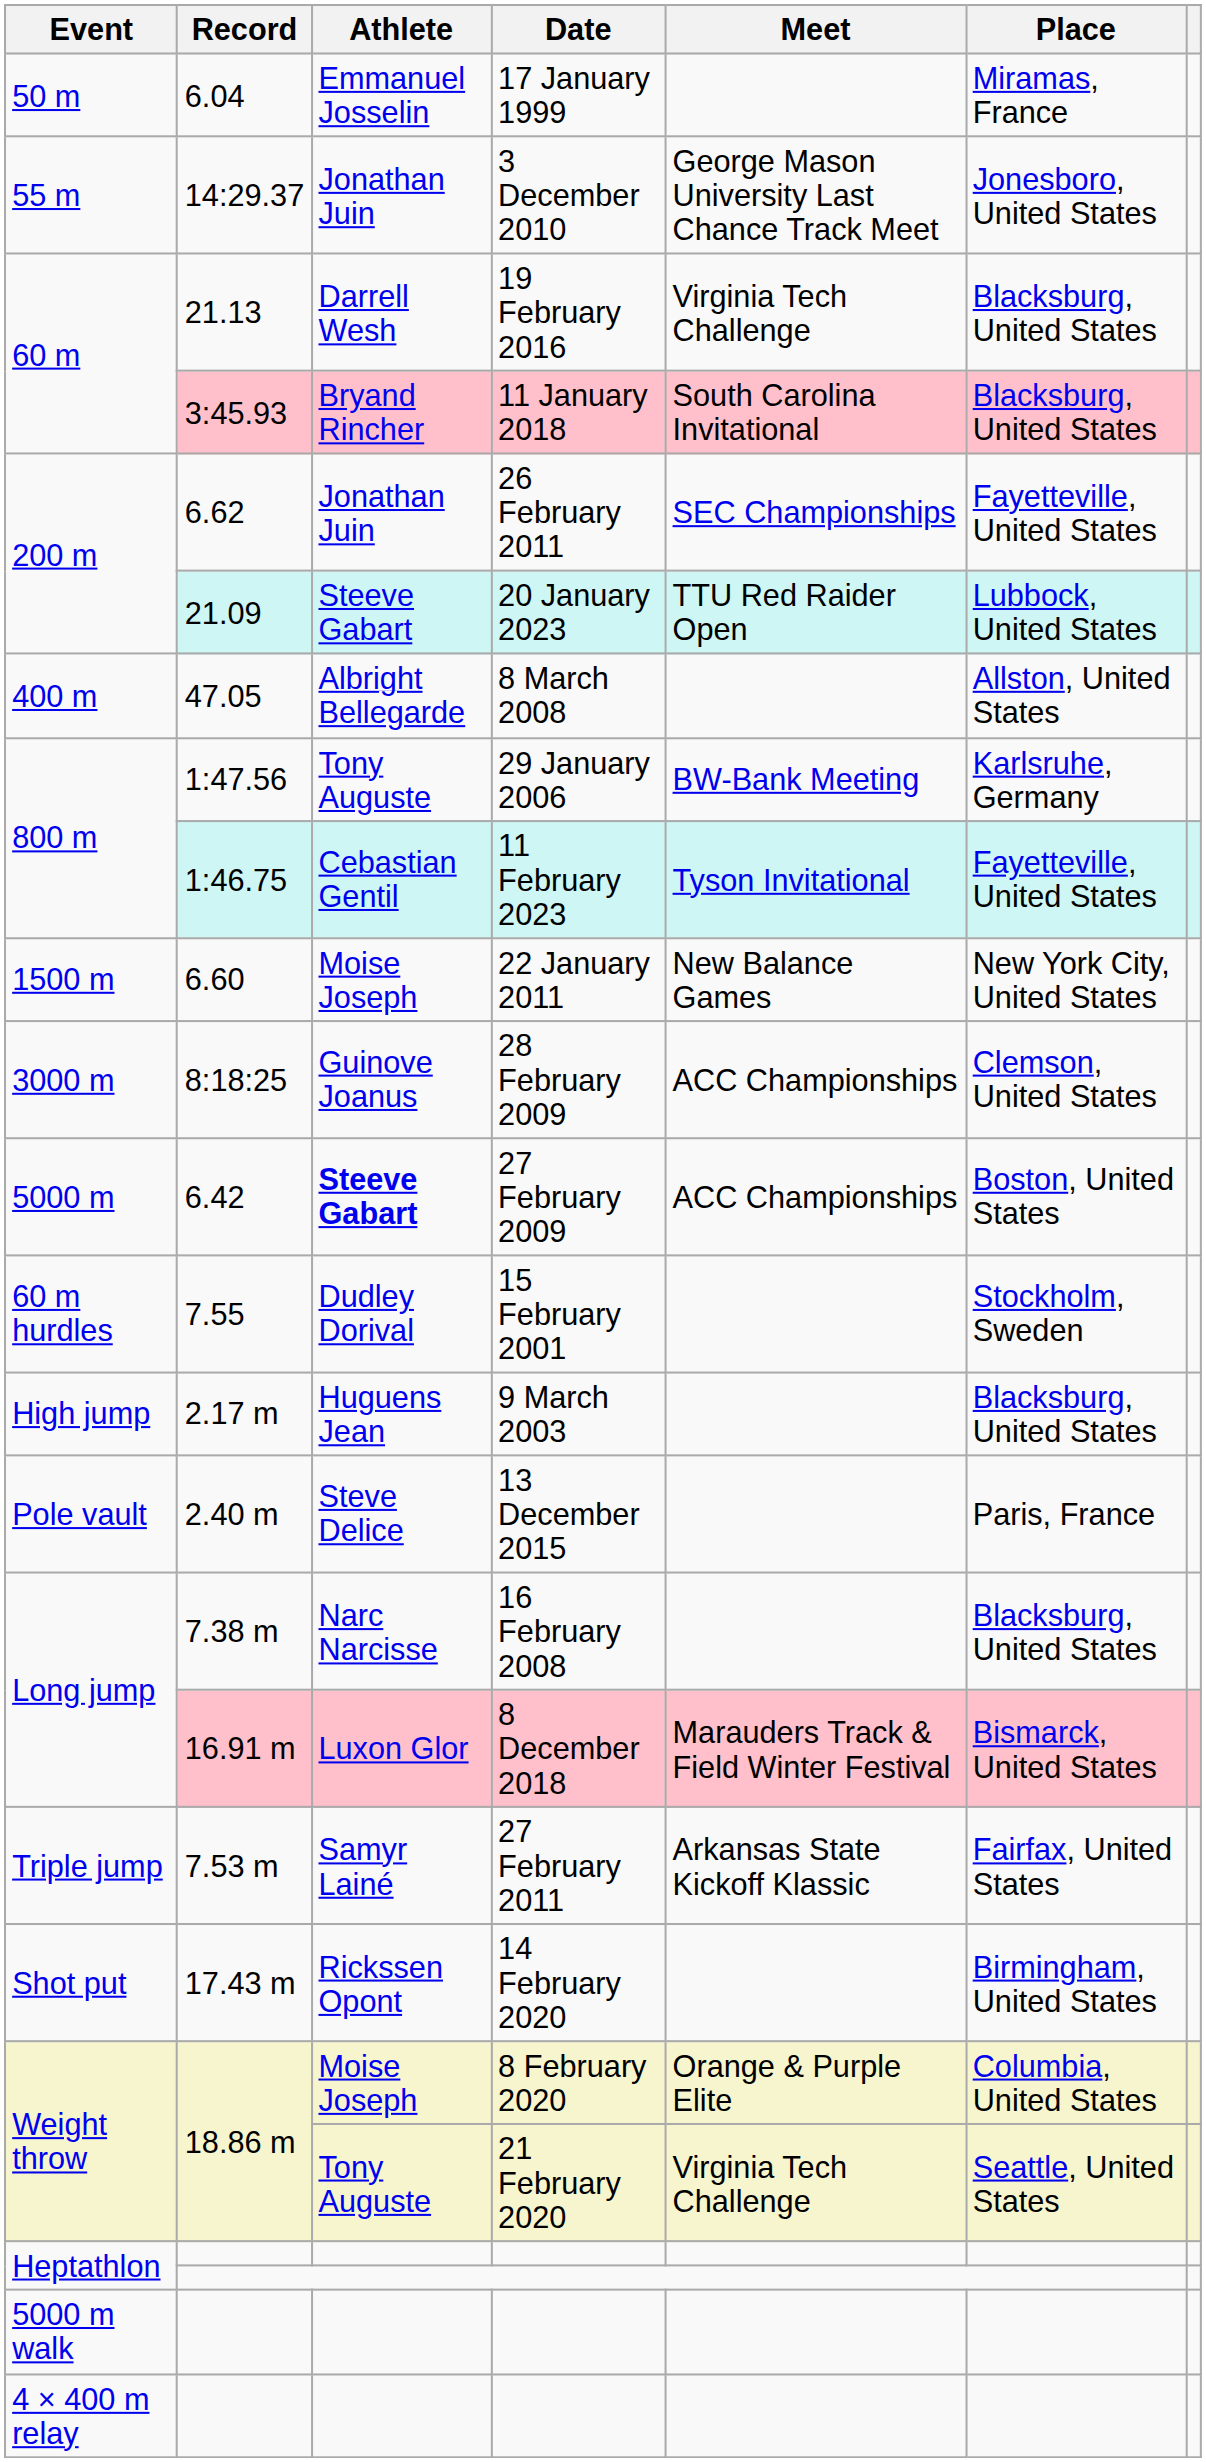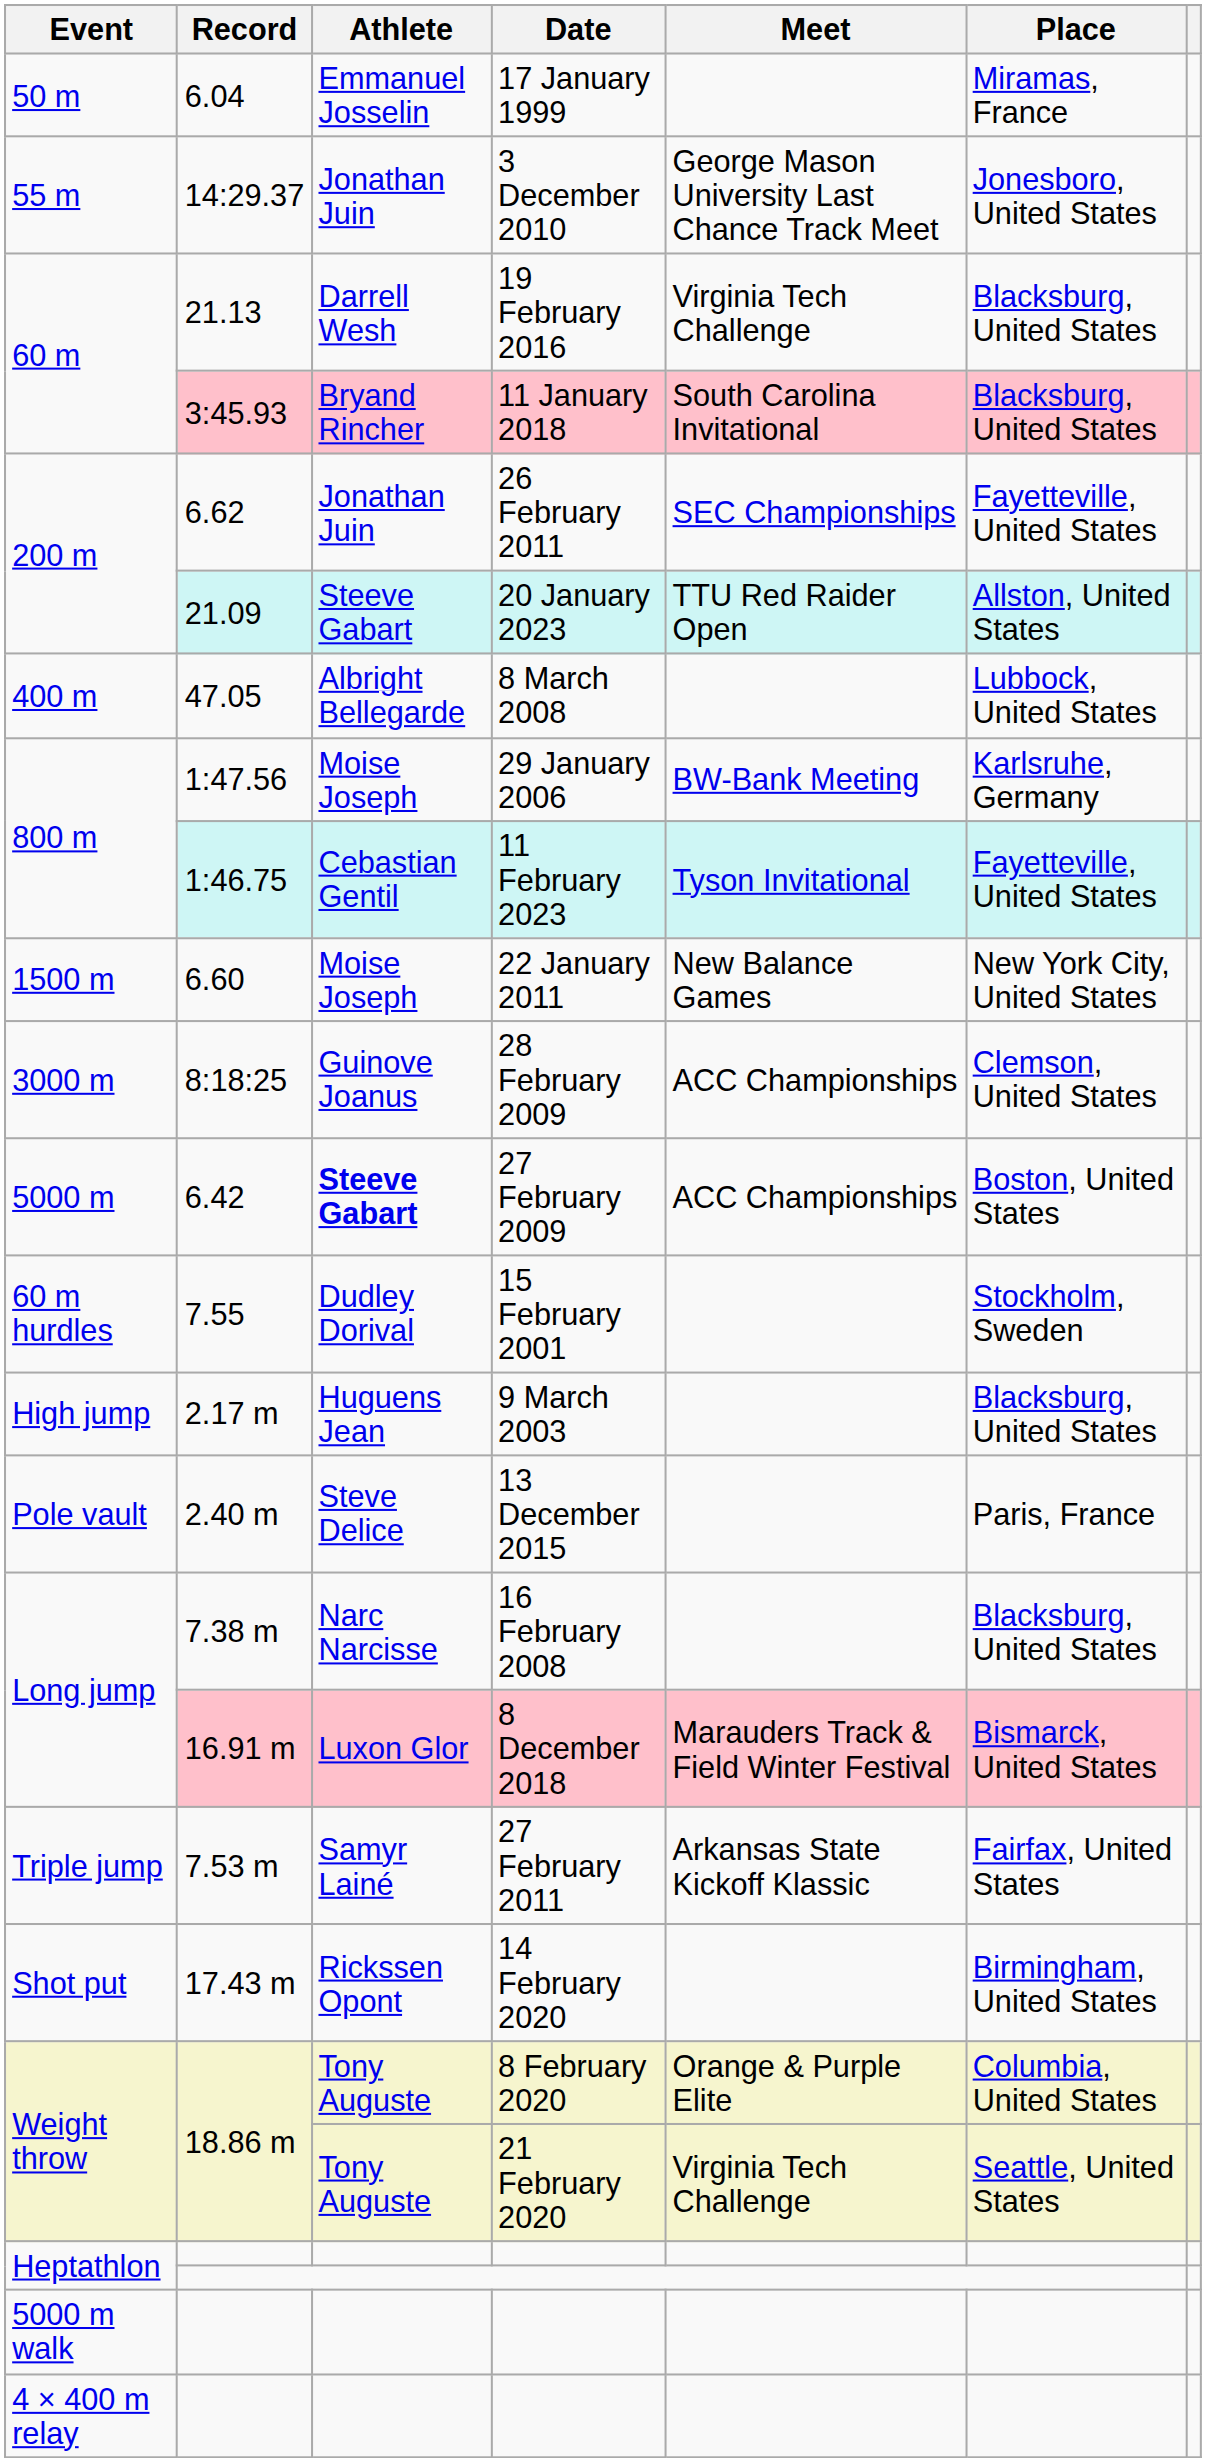20 January 2023 | Place: Lubbock, United States -> Allston, United States
8 March 2008 | Place: Allston, United States -> Lubbock, United States
29 January 2006 | Athlete: Tony Auguste -> Moise Joseph
8 February 2020 | Athlete: Moise Joseph -> Tony Auguste
